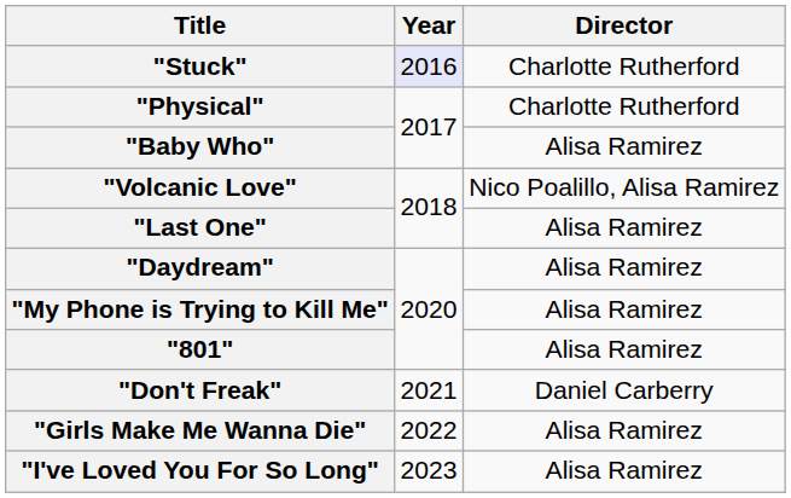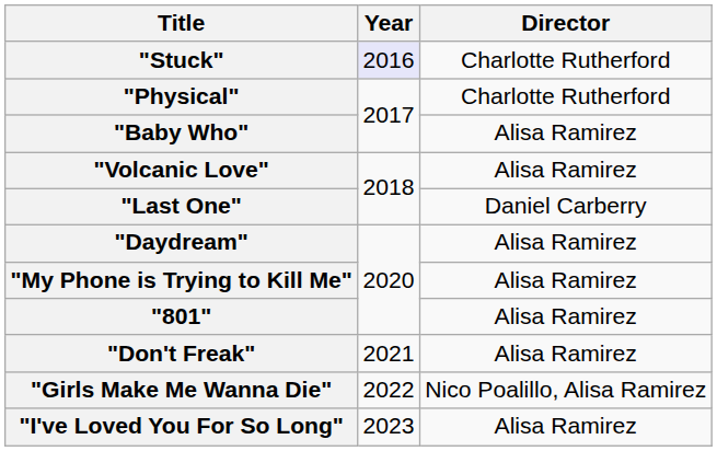"Volcanic Love" | Director: Nico Poalillo, Alisa Ramirez -> Alisa Ramirez
"Last One" | Director: Alisa Ramirez -> Daniel Carberry
"Don't Freak" | Director: Daniel Carberry -> Alisa Ramirez
"Girls Make Me Wanna Die" | Director: Alisa Ramirez -> Nico Poalillo, Alisa Ramirez
